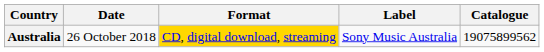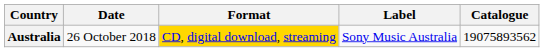Australia | Catalogue: 19075899562 -> 19075893562
